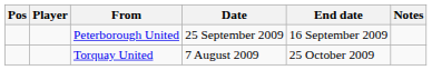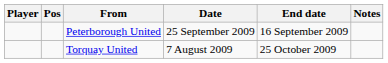columns swapped: Pos <-> Player
